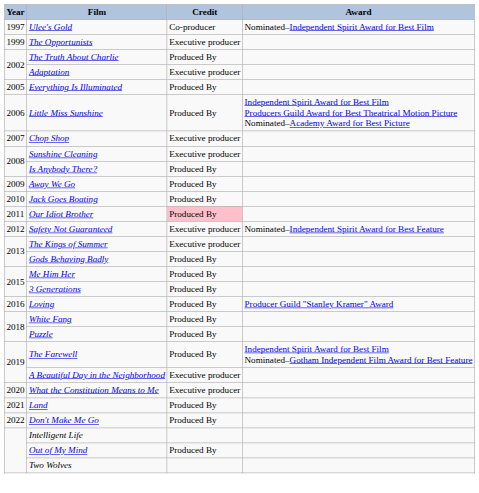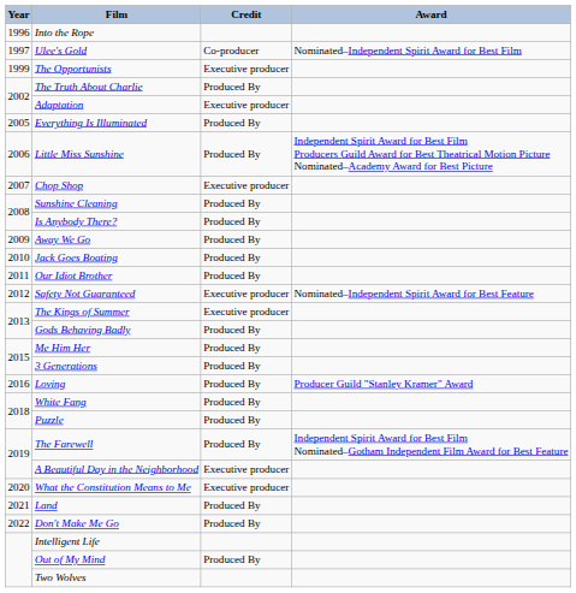+ row: 1996 | Into the Rope
Sunshine Cleaning | Credit: Executive producer -> Produced By
Our Idiot Brother | Credit: pink background -> no background
